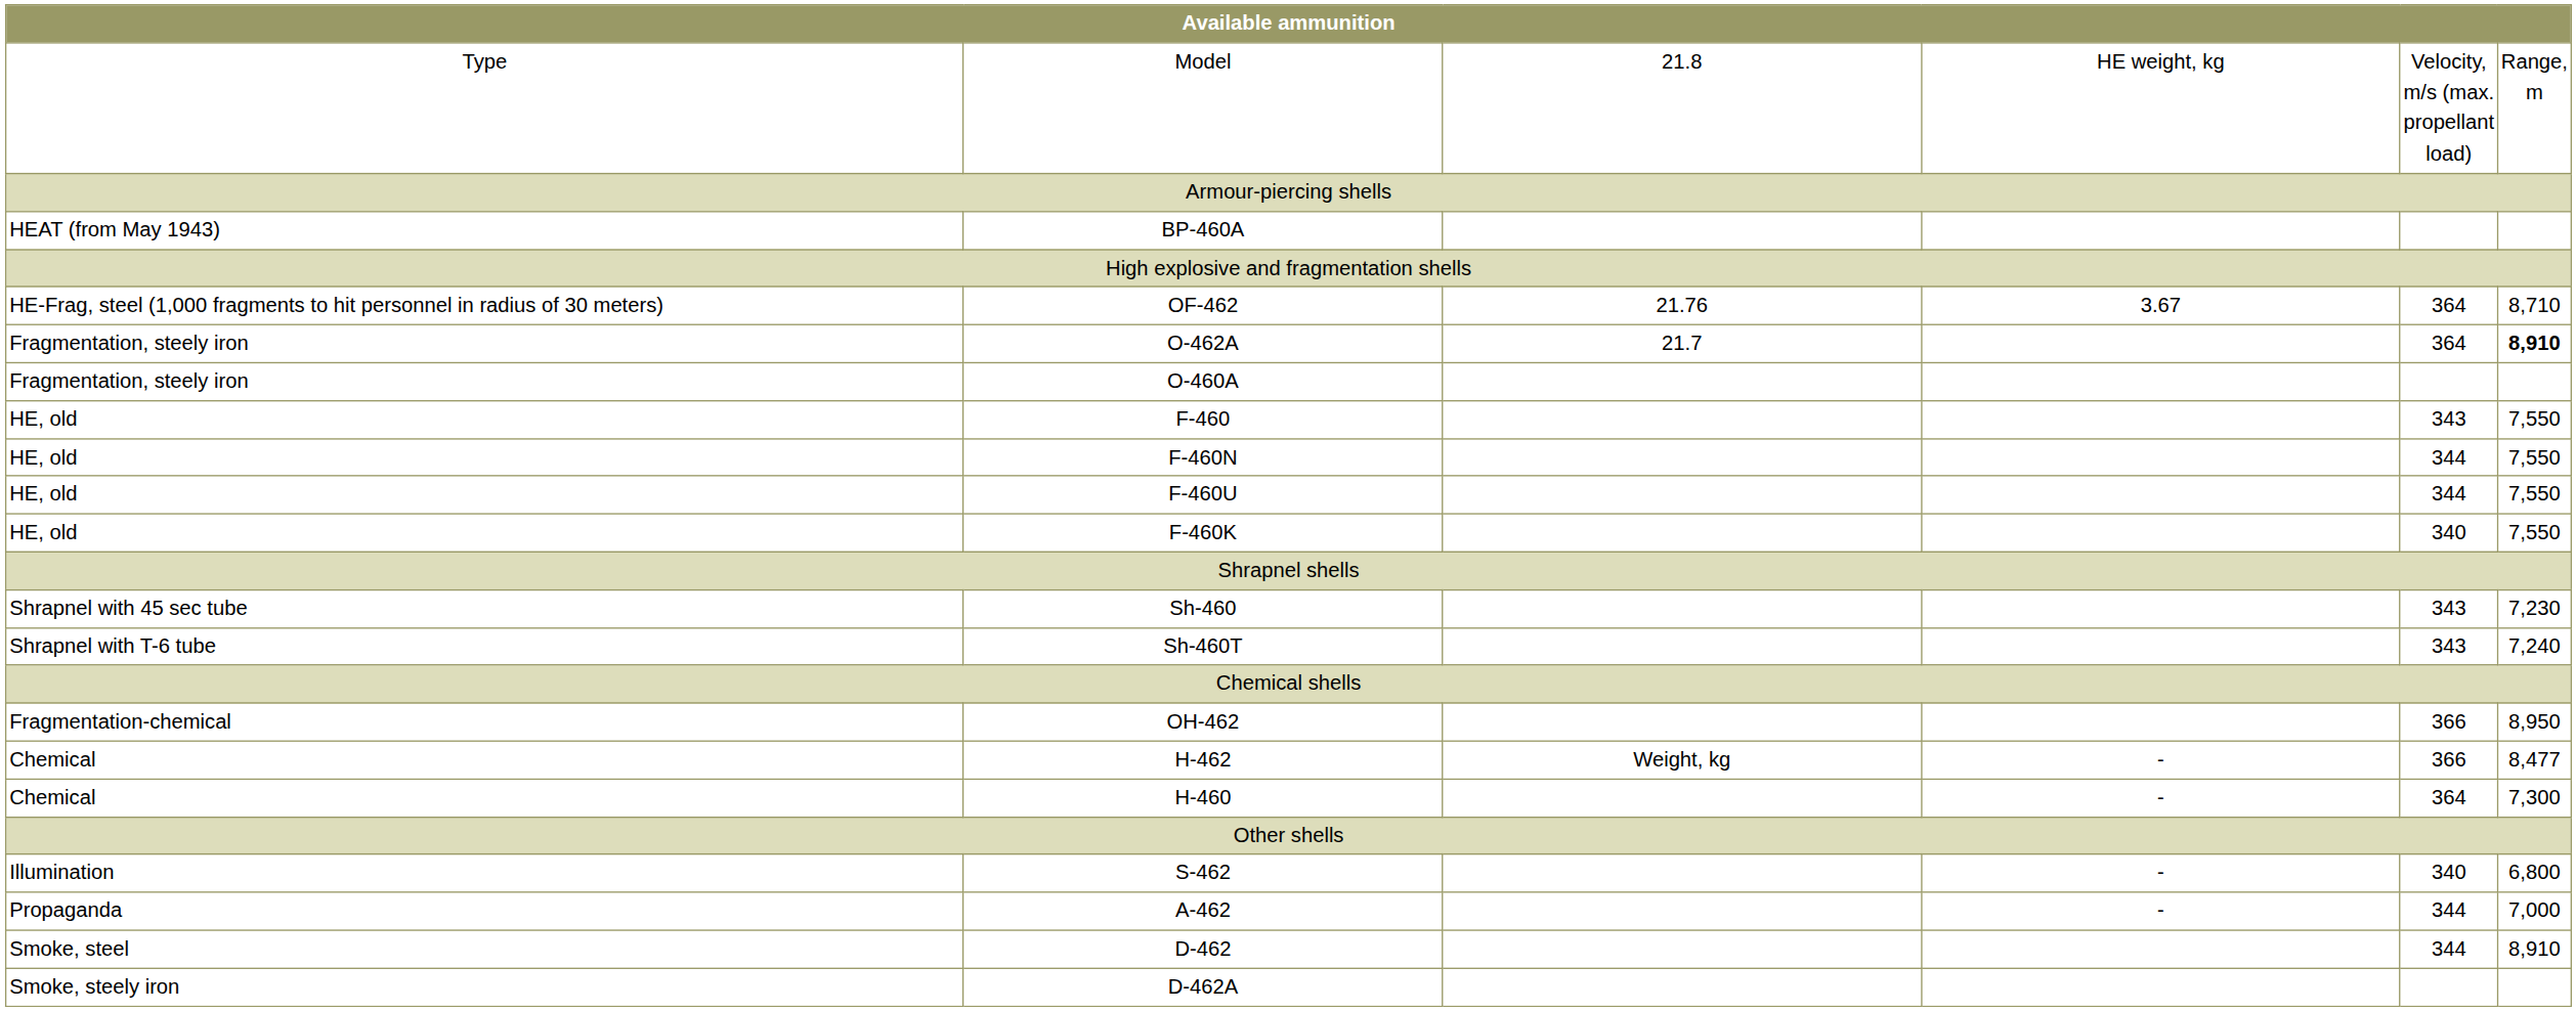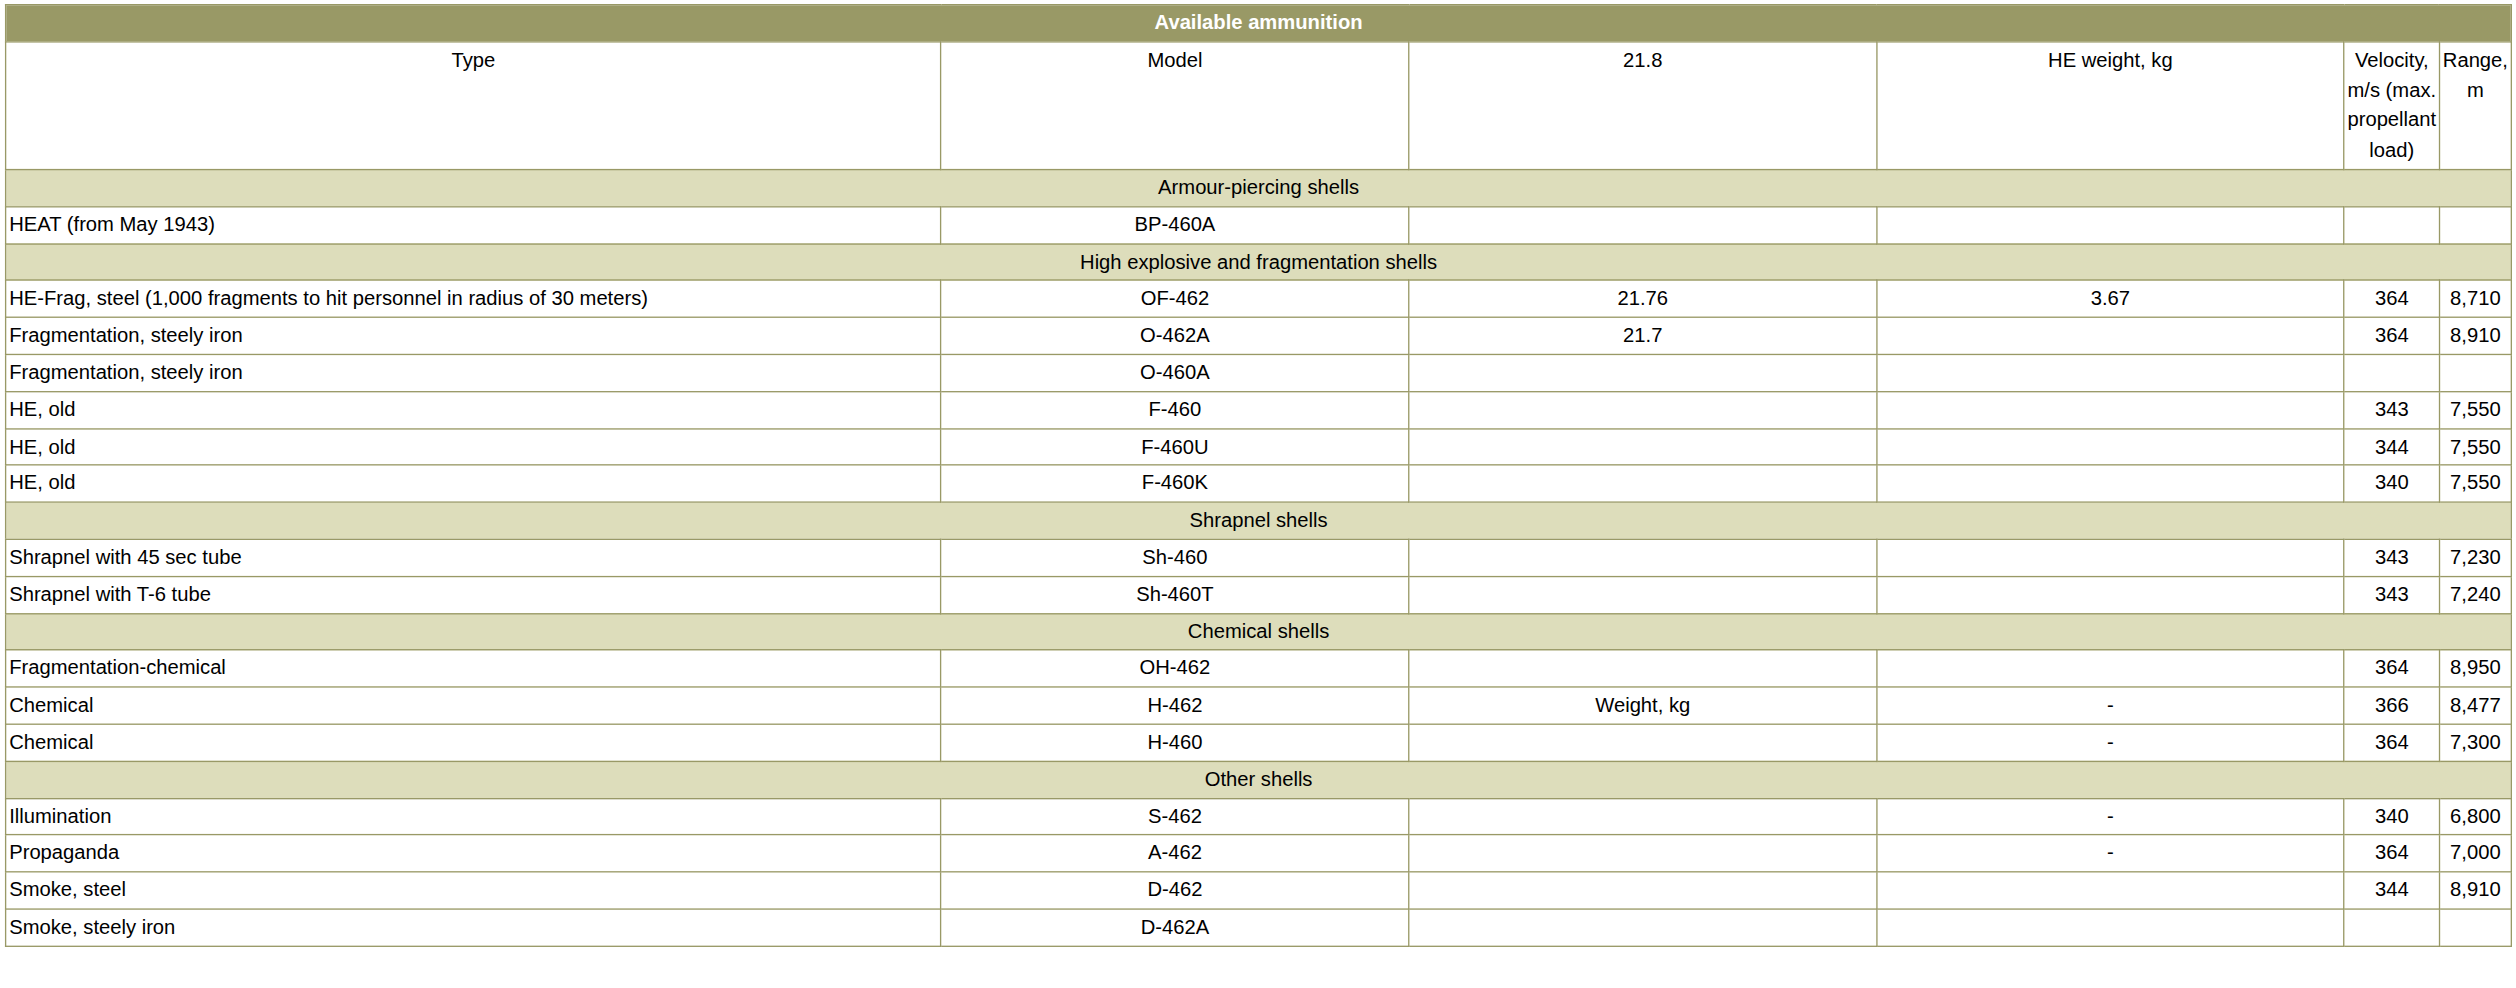O-462A | column 6: bold -> normal
- row: HE, old | F-460N | 344 | 7,550
OH-462 | column 5: 366 -> 364
A-462 | column 5: 344 -> 364
